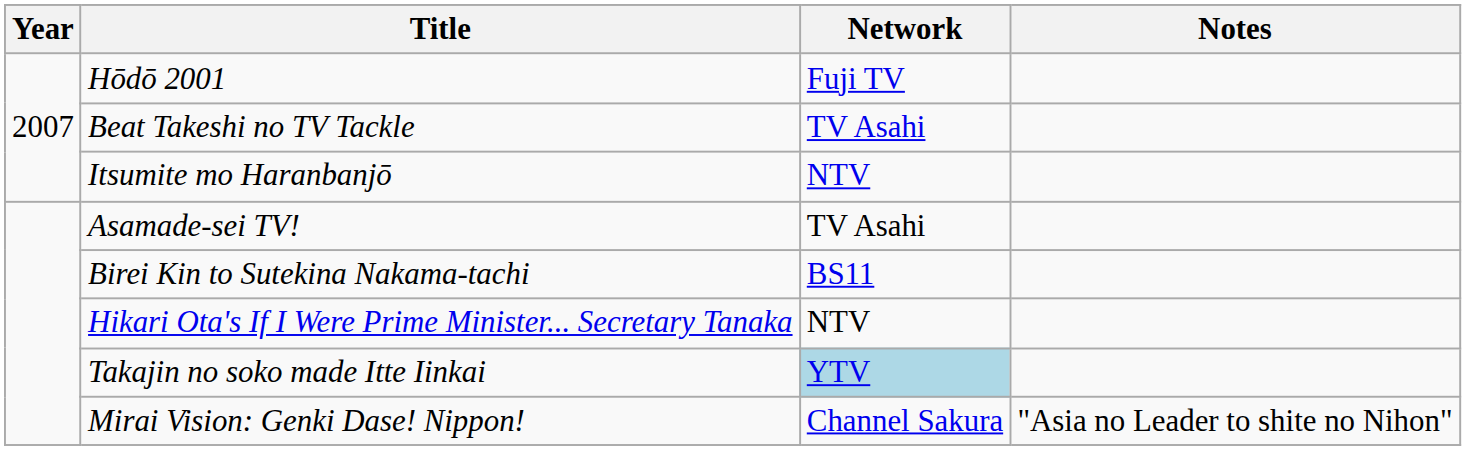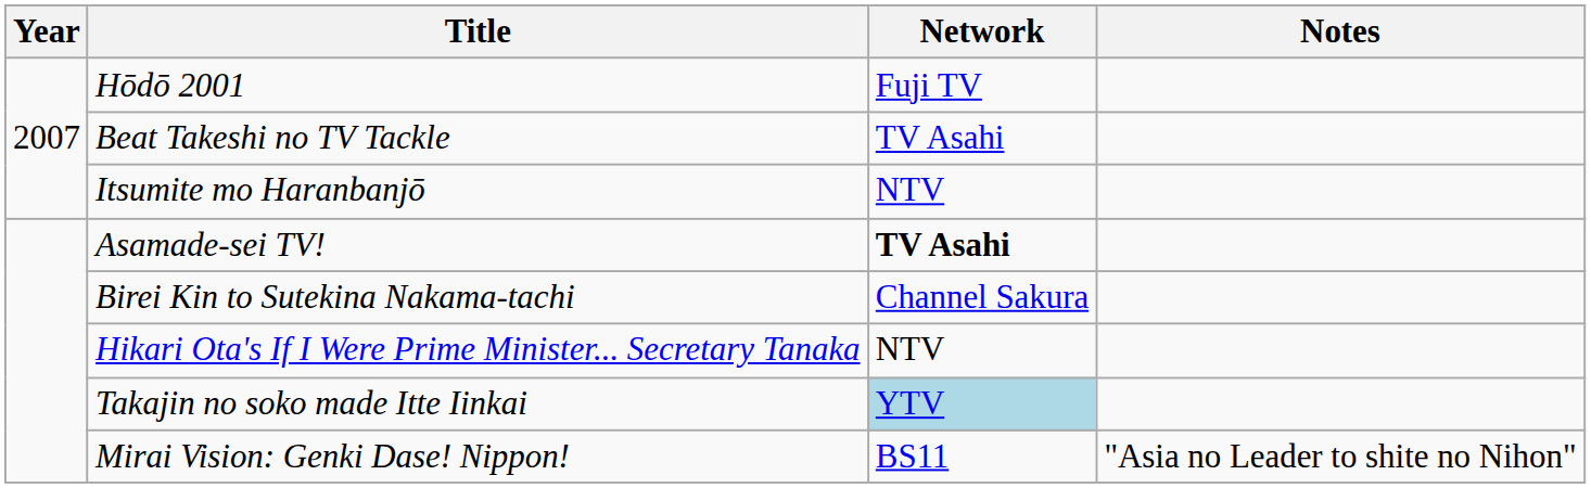Asamade-sei TV! | Network: normal -> bold
Birei Kin to Sutekina Nakama-tachi | Network: BS11 -> Channel Sakura
Mirai Vision: Genki Dase! Nippon! | Network: Channel Sakura -> BS11
